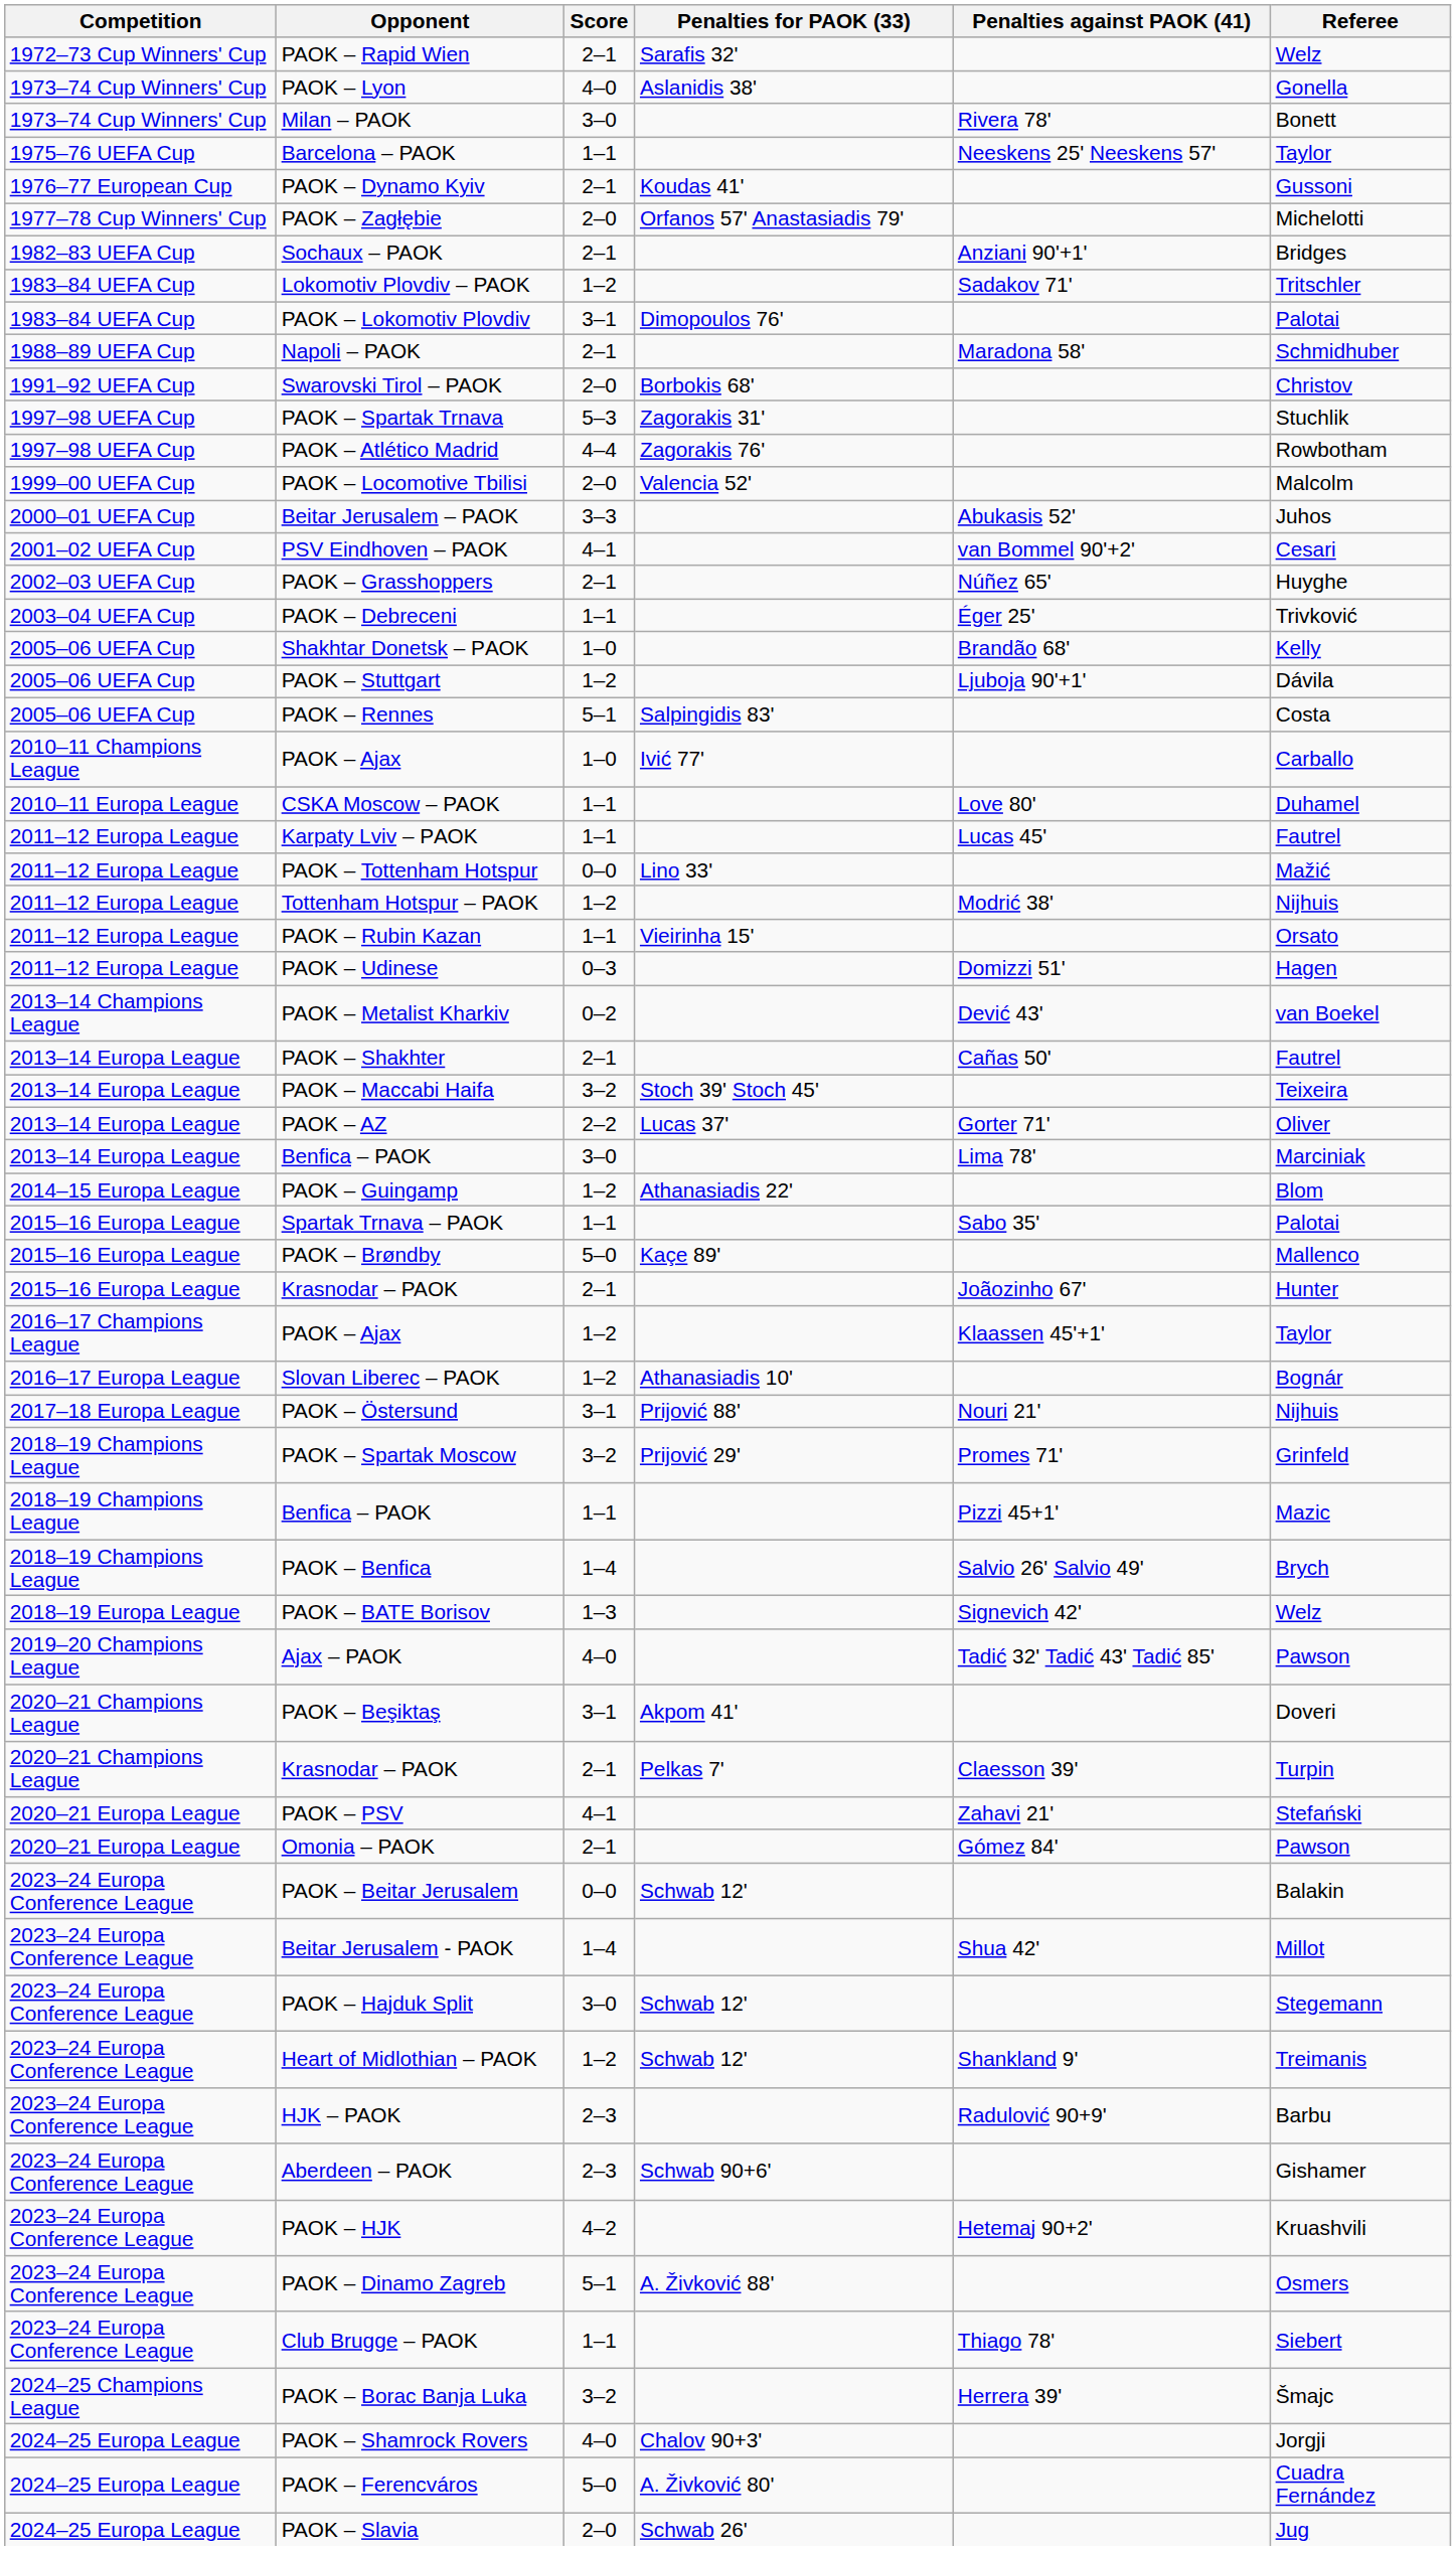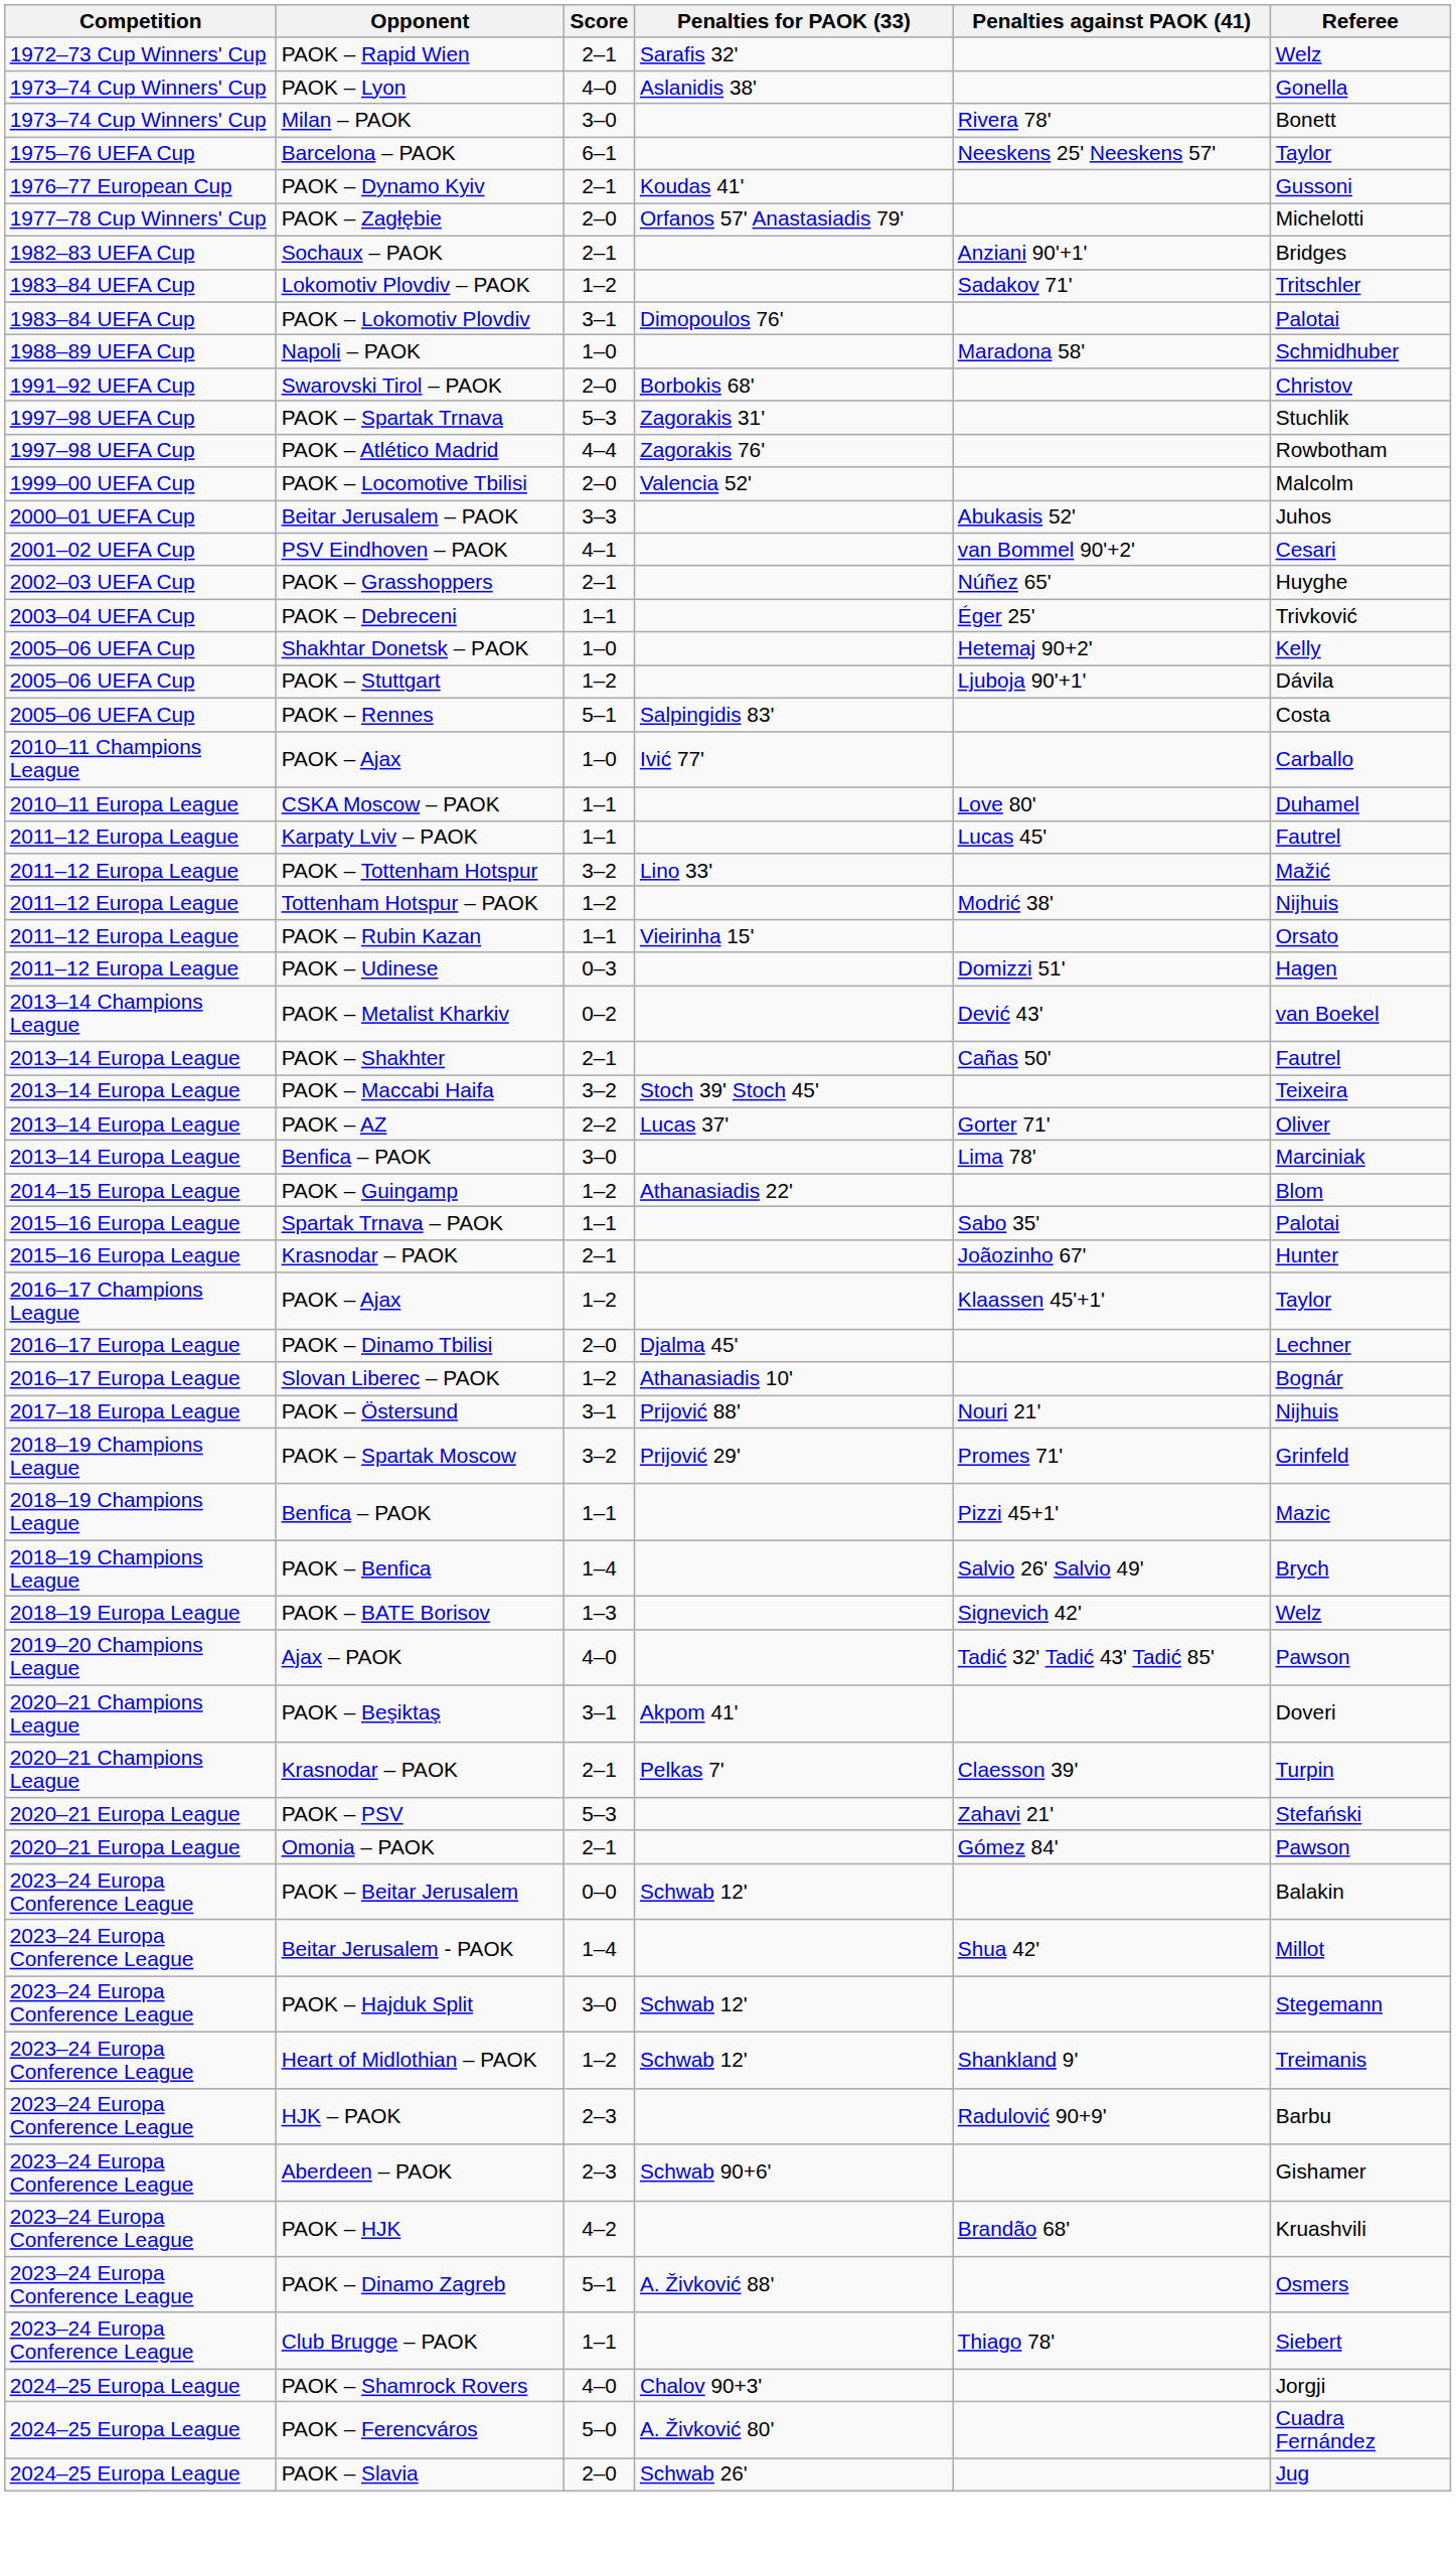Barcelona – PAOK | Score: 1–1 -> 6–1
Napoli – PAOK | Score: 2–1 -> 1–0
Shakhtar Donetsk – PΑΟΚ | Penalties against PAOK (41): Brandão 68' -> Hetemaj 90+2'
PAOK – Tottenham Hotspur | Score: 0–0 -> 3–2
- row: 2015–16 Europa League | PAOK – Brøndby | 5–0 | Kaçe 89' | Mallenco
+ row: 2016–17 Europa League | PAOK – Dinamo Tbilisi | 2–0 | Djalma 45' | Lechner
PAOK – PSV | Score: 4–1 -> 5–3
PAOK – HJK | Penalties against PAOK (41): Hetemaj 90+2' -> Brandão 68'
- row: 2024–25 Champions League | PAOK – Borac Banja Luka | 3–2 | Herrera 39' | Šmajc
